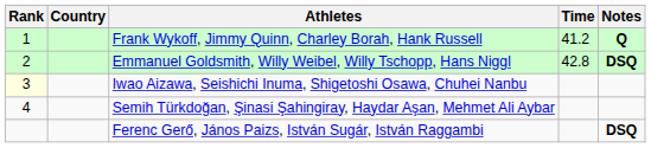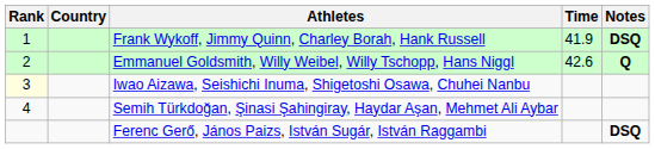Frank Wykoff, Jimmy Quinn, Charley Borah, Hank Russell | Time: 41.2 -> 41.9
Frank Wykoff, Jimmy Quinn, Charley Borah, Hank Russell | Notes: Q -> DSQ
Emmanuel Goldsmith, Willy Weibel, Willy Tschopp, Hans Niggl | Time: 42.8 -> 42.6
Emmanuel Goldsmith, Willy Weibel, Willy Tschopp, Hans Niggl | Notes: DSQ -> Q
